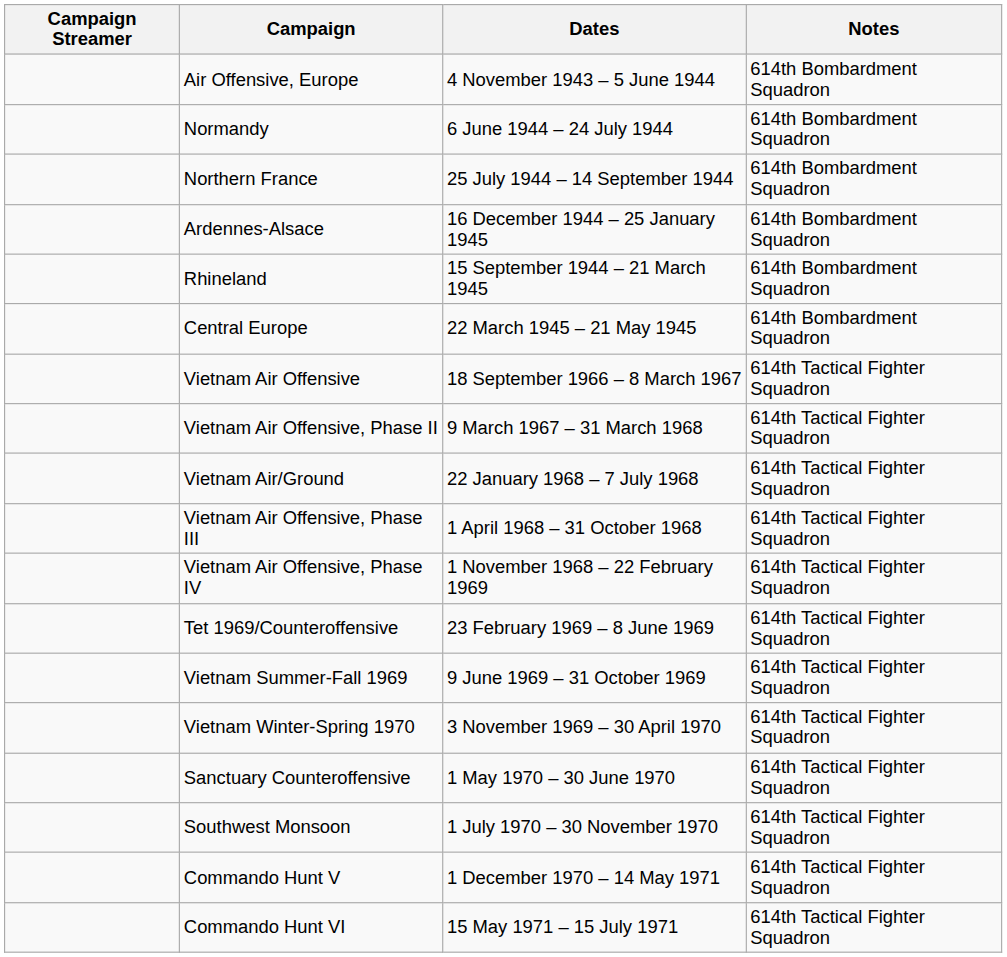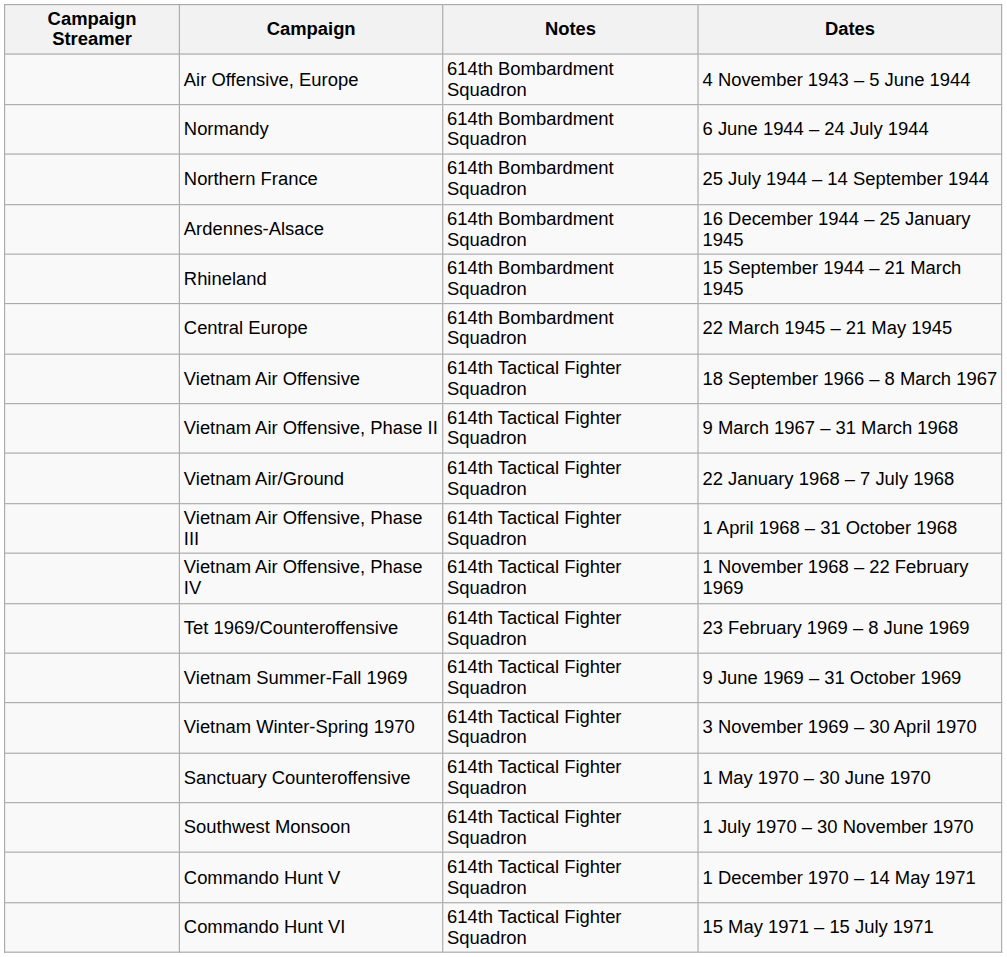columns swapped: Dates <-> Notes
